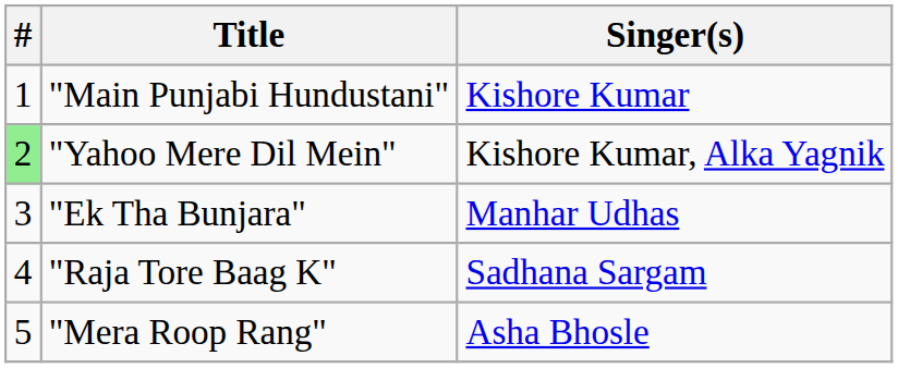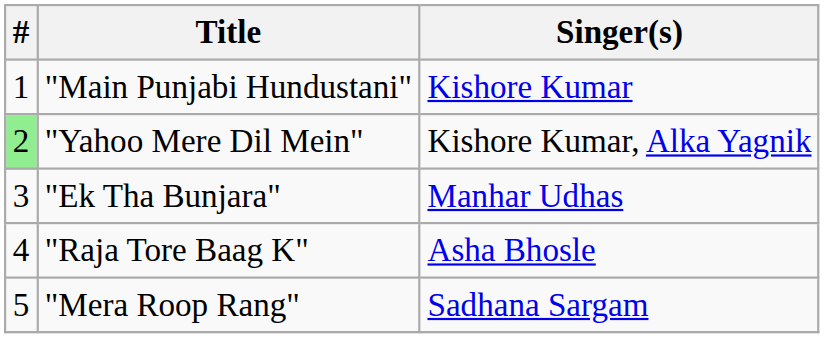"Raja Tore Baag K" | Singer(s): Sadhana Sargam -> Asha Bhosle
"Mera Roop Rang" | Singer(s): Asha Bhosle -> Sadhana Sargam
